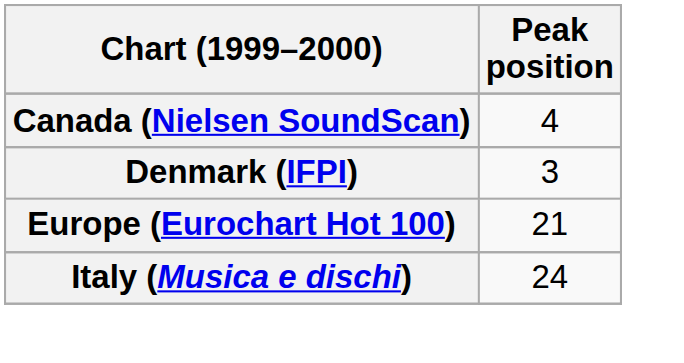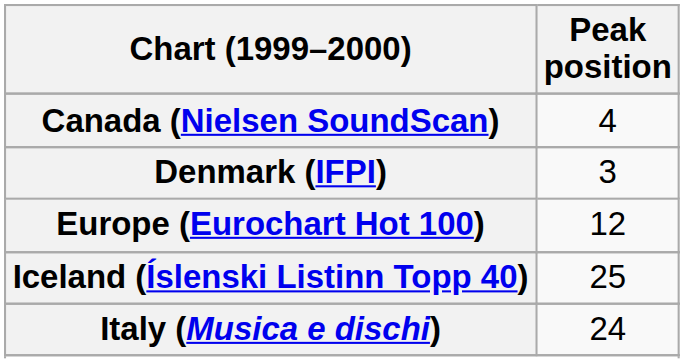Europe (Eurochart Hot 100) | Peak position: 21 -> 12
+ row: Iceland (Íslenski Listinn Topp 40) | 25
